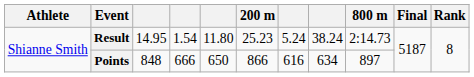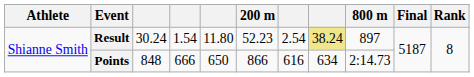Result | column 3: 14.95 -> 30.24
Result | 200 m: 25.23 -> 52.23
Result | column 7: 5.24 -> 2.54
Result | column 8: no background -> khaki background
Result | 800 m: 2:14.73 -> 897
Points | 800 m: 897 -> 2:14.73
